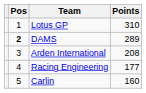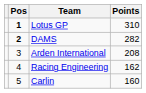Lotus GP | Pos: normal -> bold
DAMS | Points: 289 -> 282
Racing Engineering | Points: 177 -> 162
